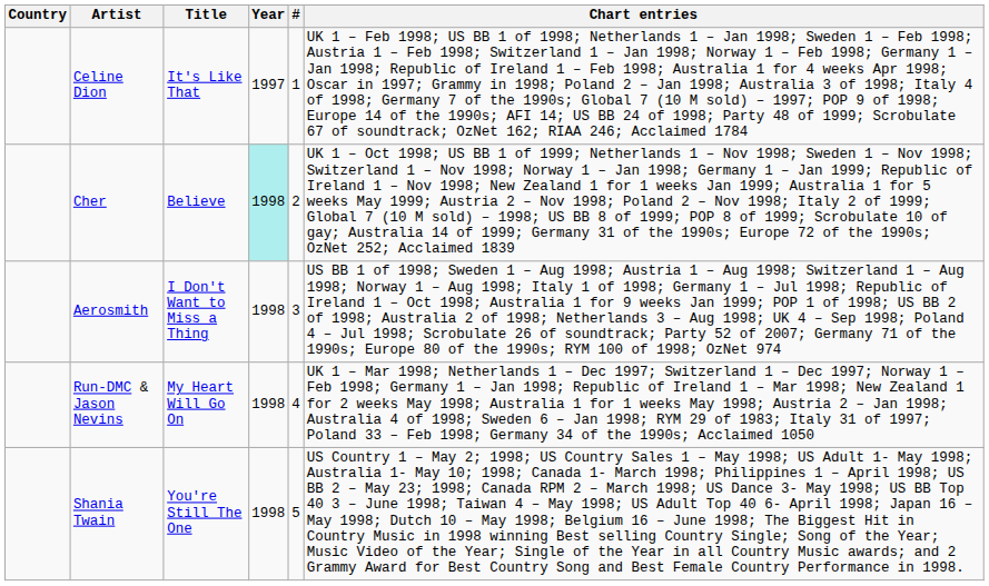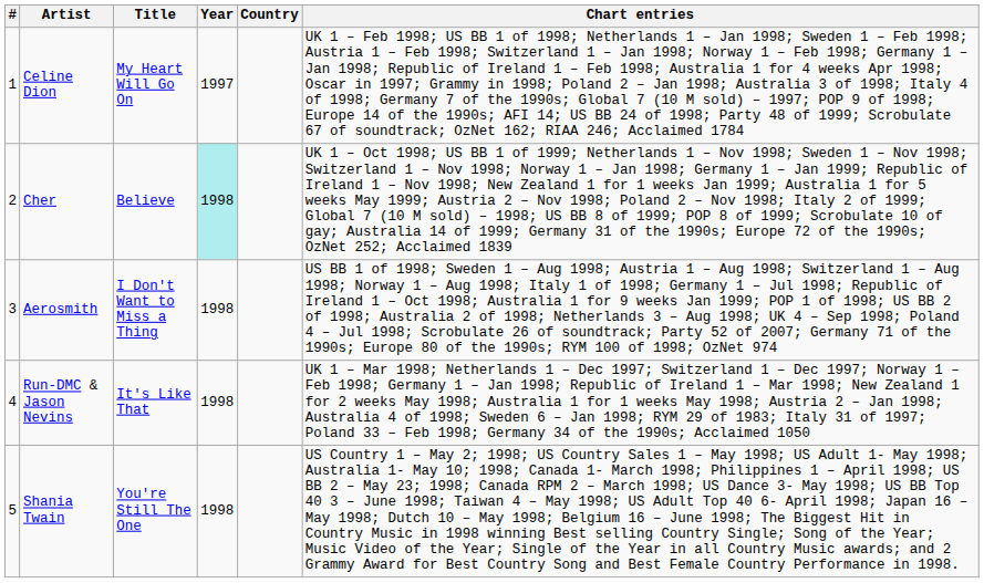columns swapped: # <-> Country
Celine Dion | Title: It's Like That -> My Heart Will Go On
Run-DMC & Jason Nevins | Title: My Heart Will Go On -> It's Like That
